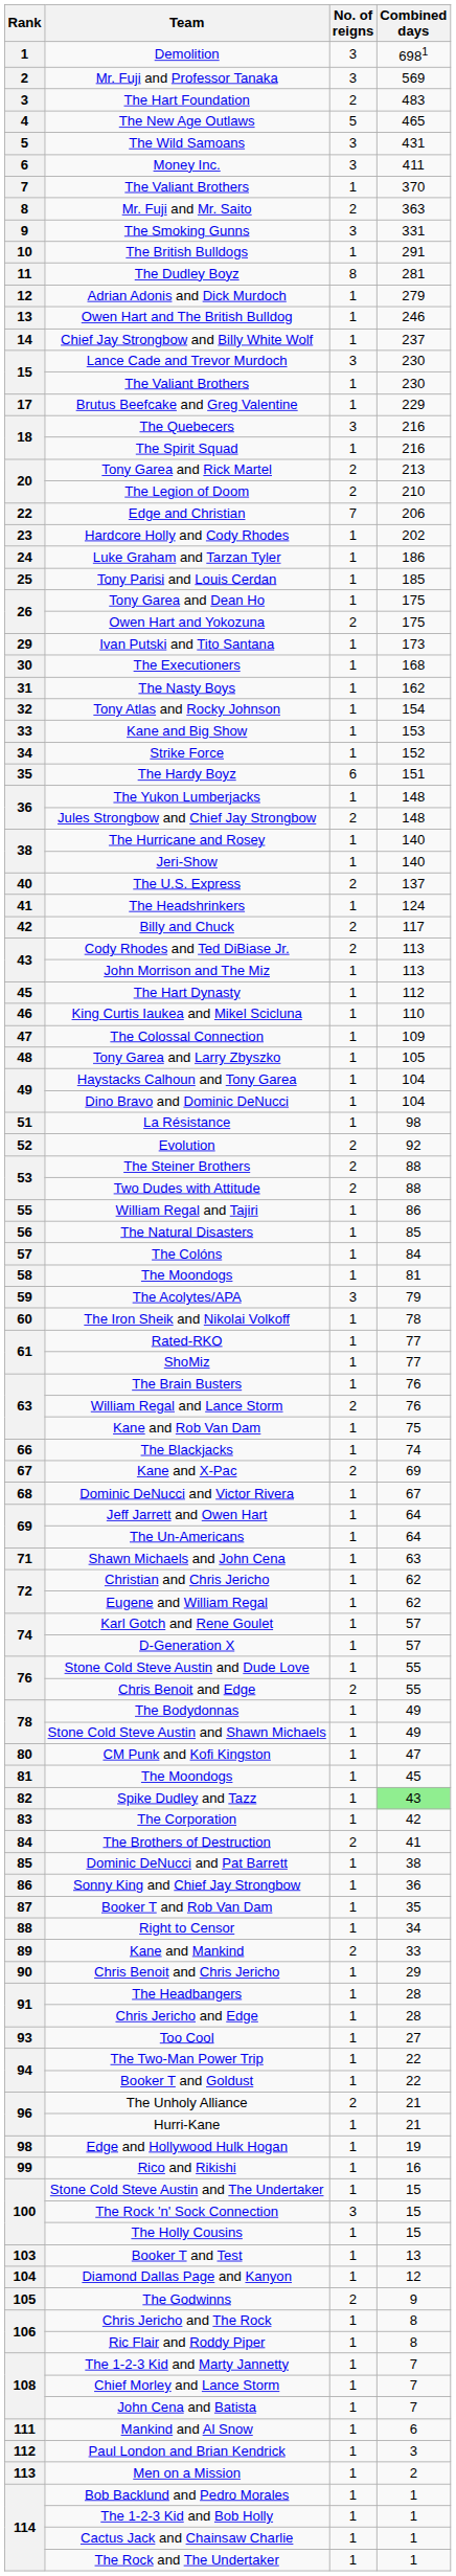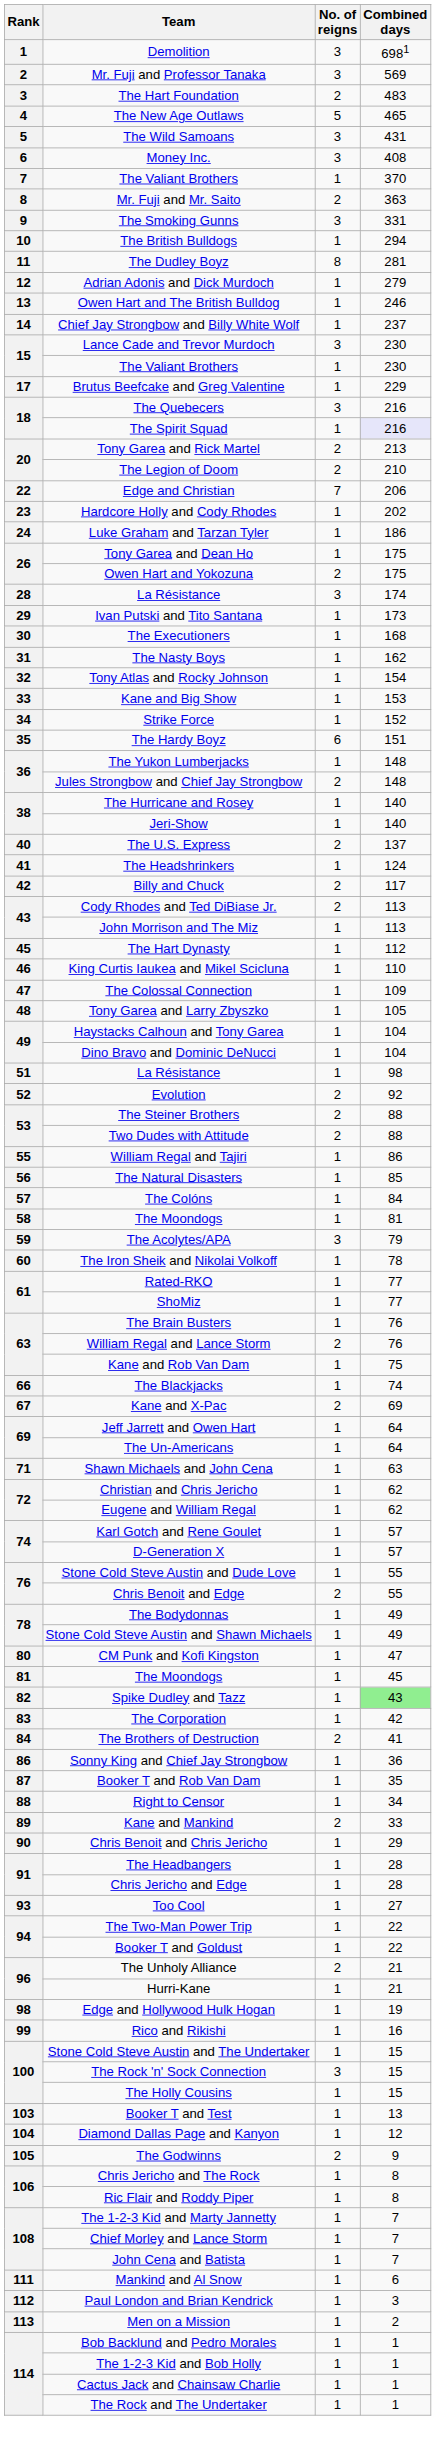Money Inc. | Combined days: 411 -> 408
The British Bulldogs | Combined days: 291 -> 294
The Spirit Squad | Combined days: no background -> lavender background
- row: 25 | Tony Parisi and Louis Cerdan | 1 | 185
+ row: 28 | La Résistance | 3 | 174
- row: 68 | Dominic DeNucci and Victor Rivera | 1 | 67
- row: 85 | Dominic DeNucci and Pat Barrett | 1 | 38
